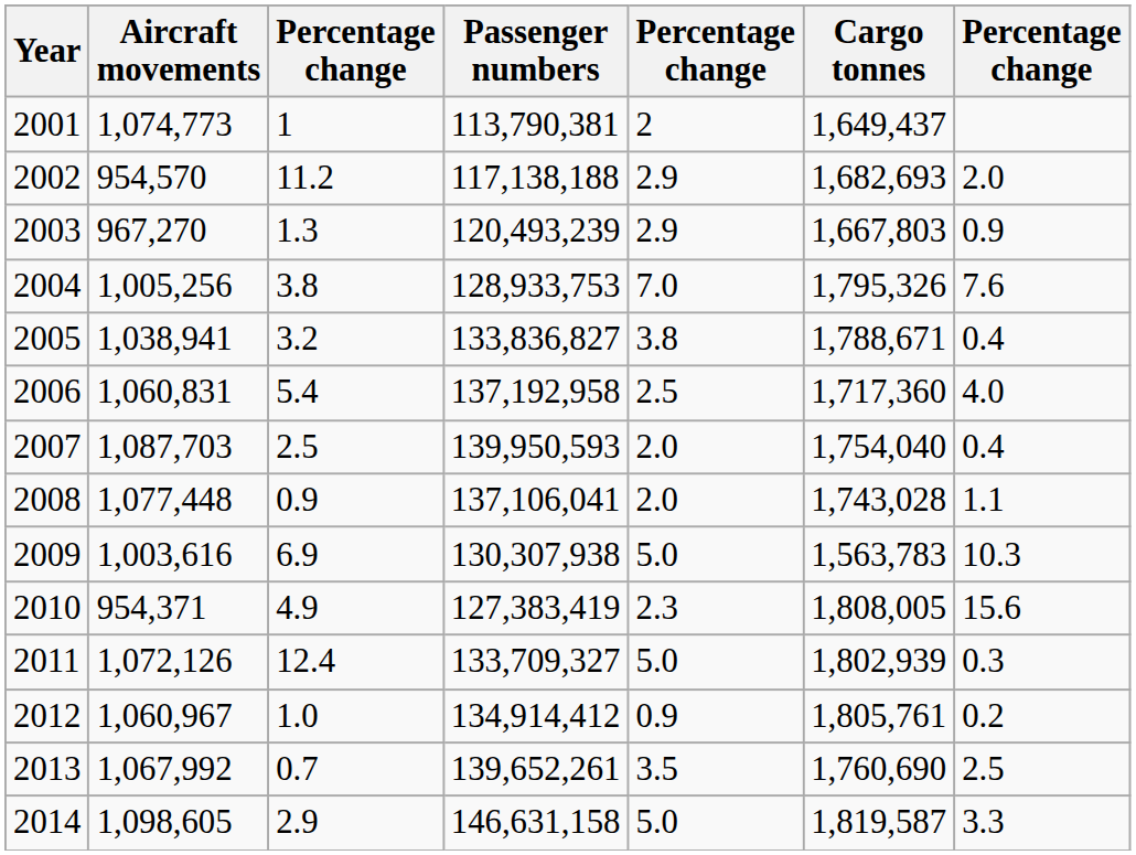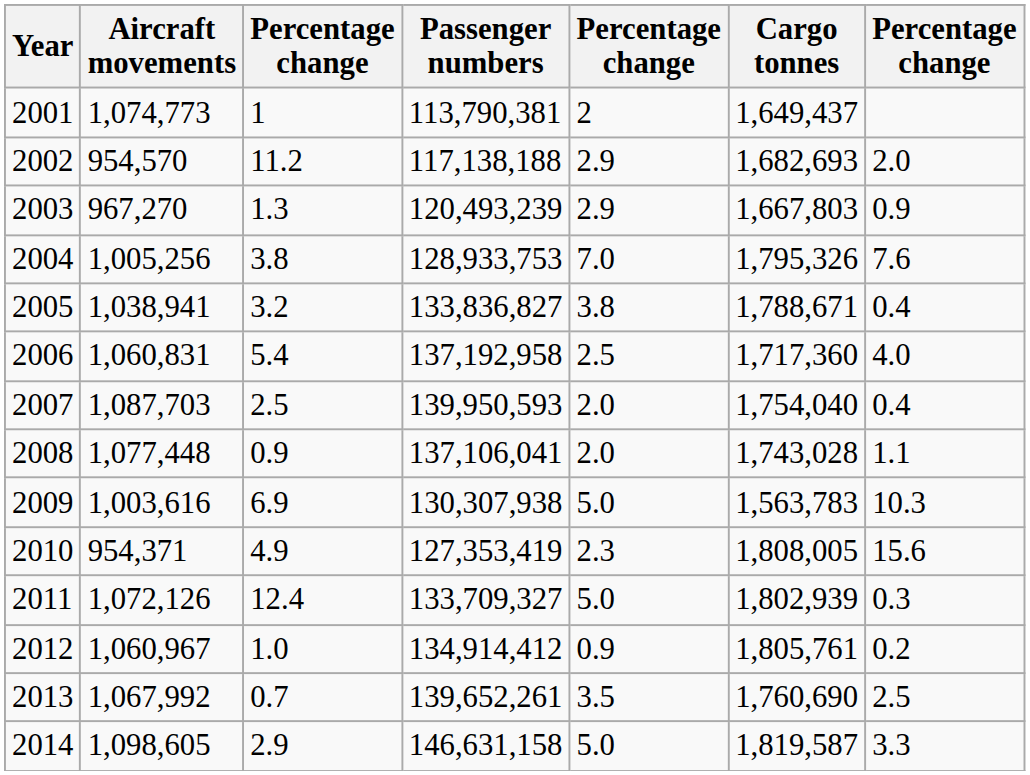2010 | Passenger numbers: 127,383,419 -> 127,353,419
